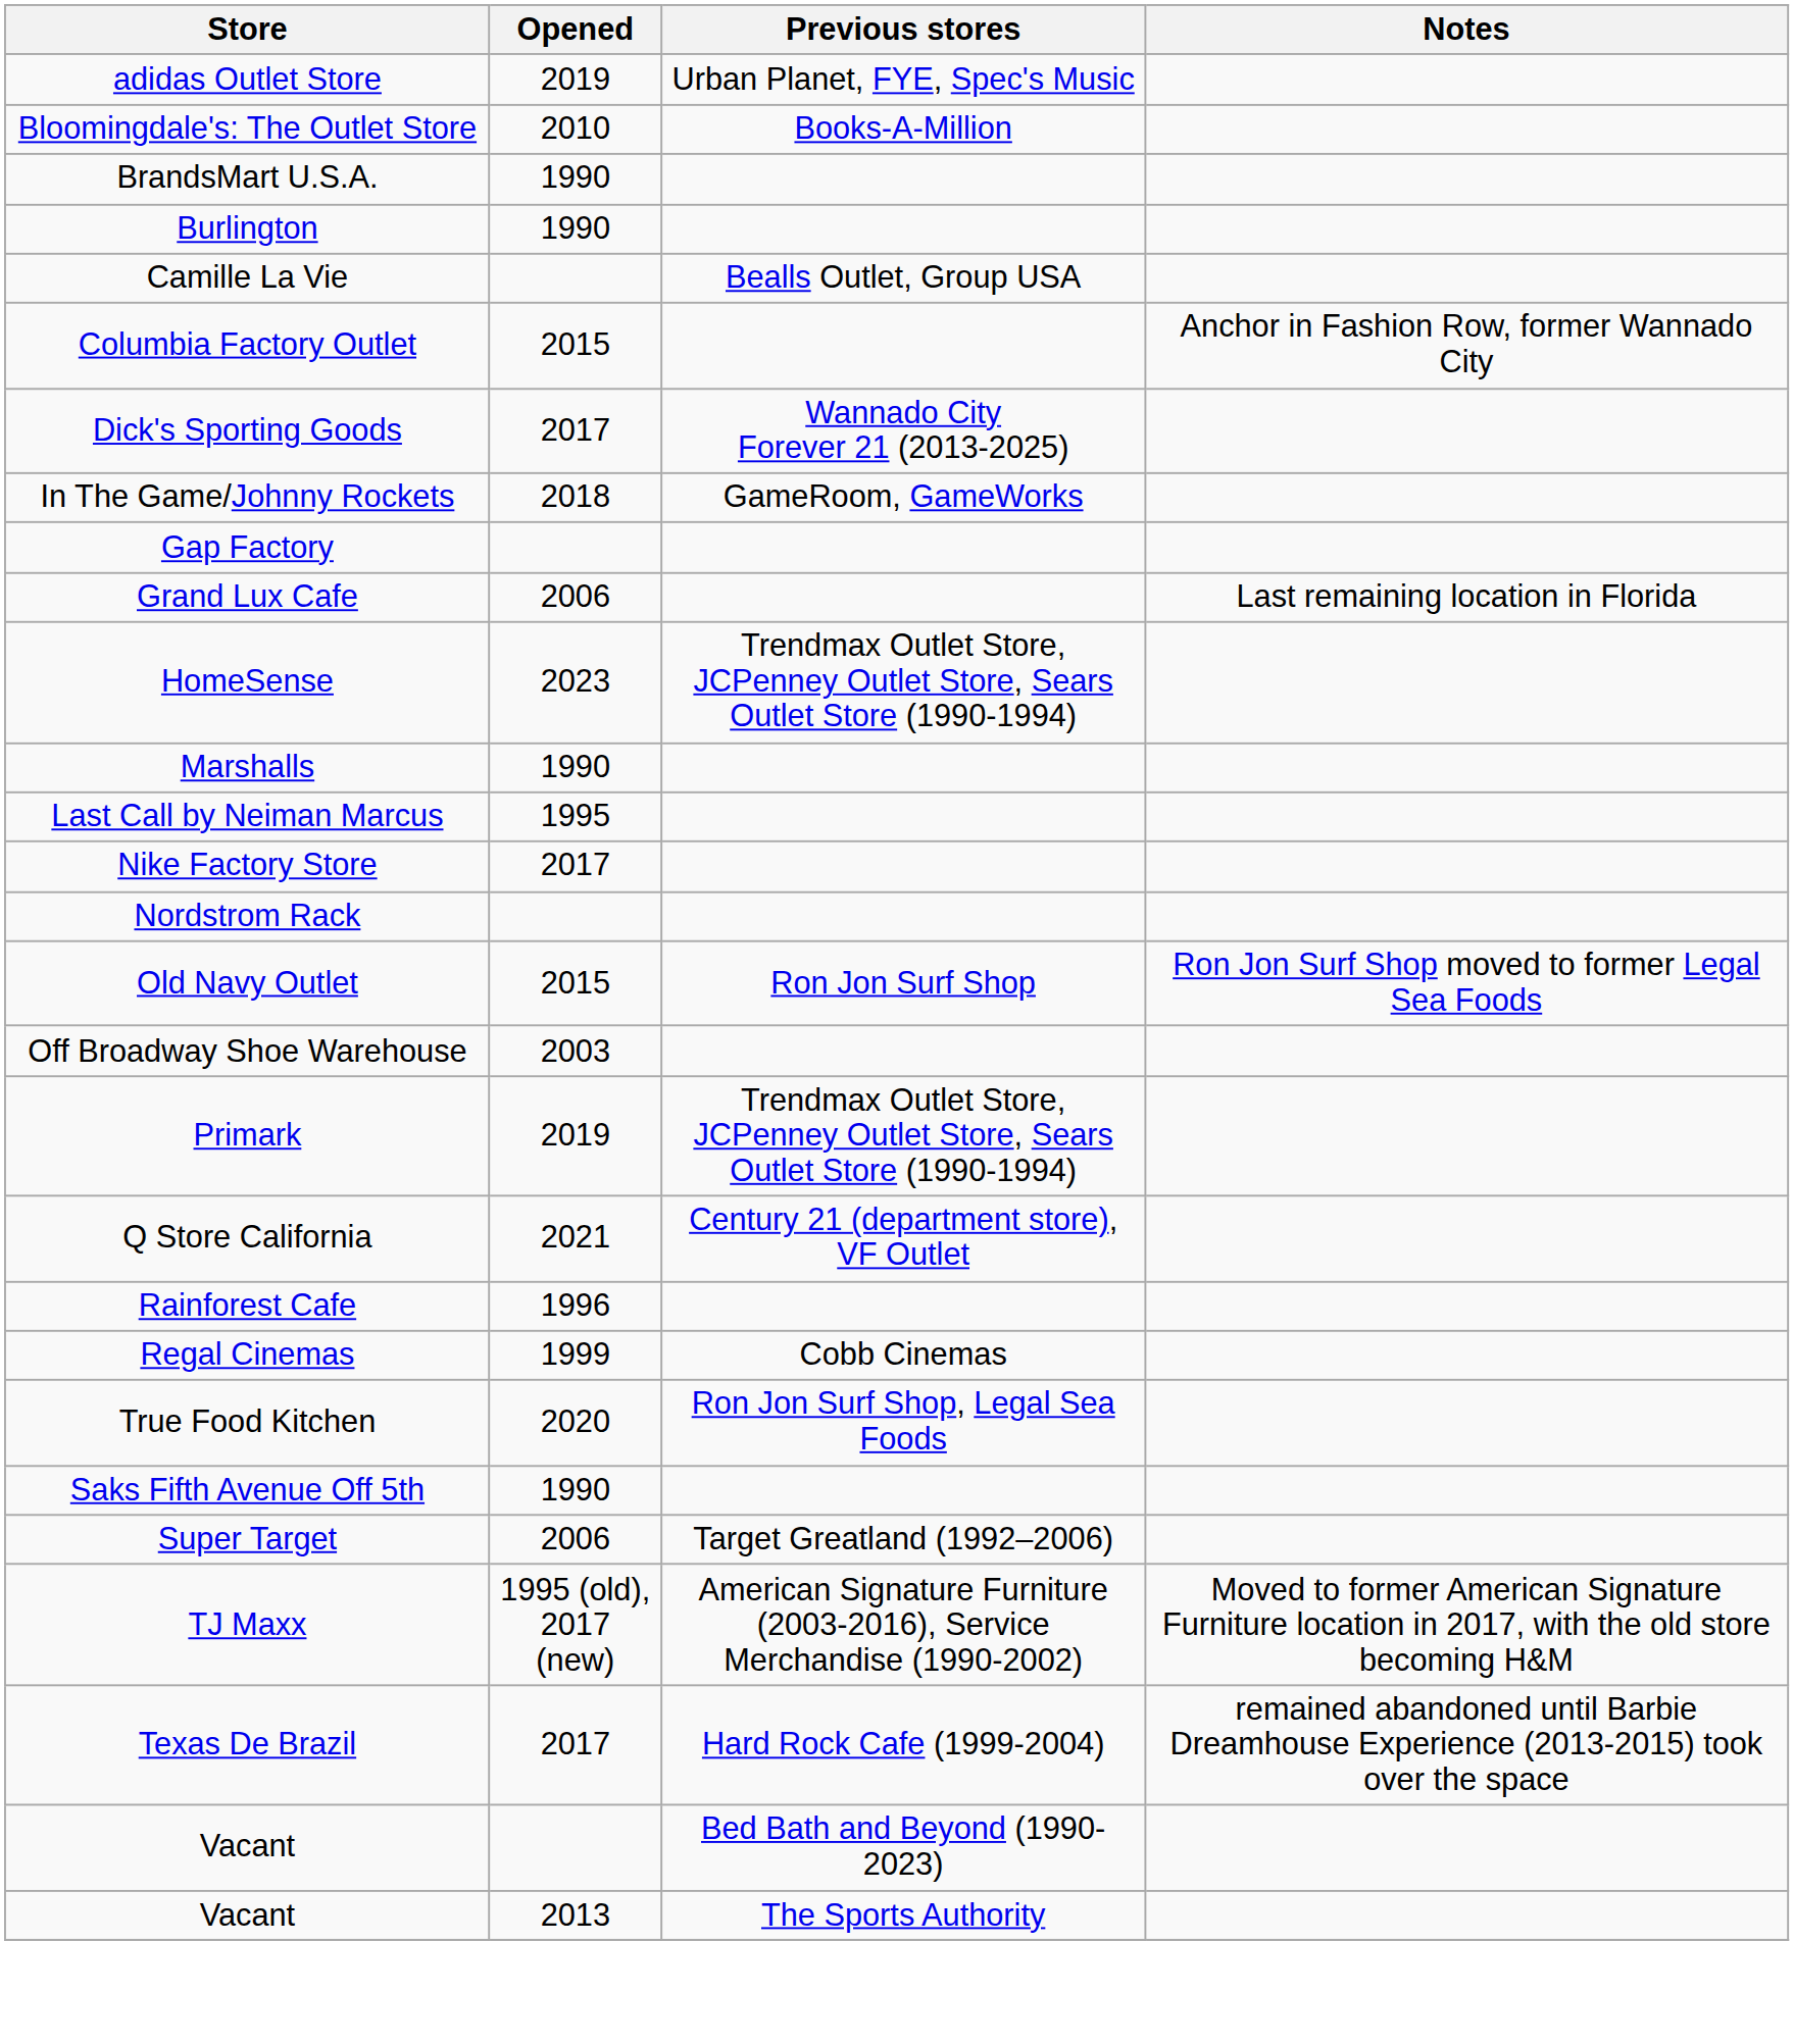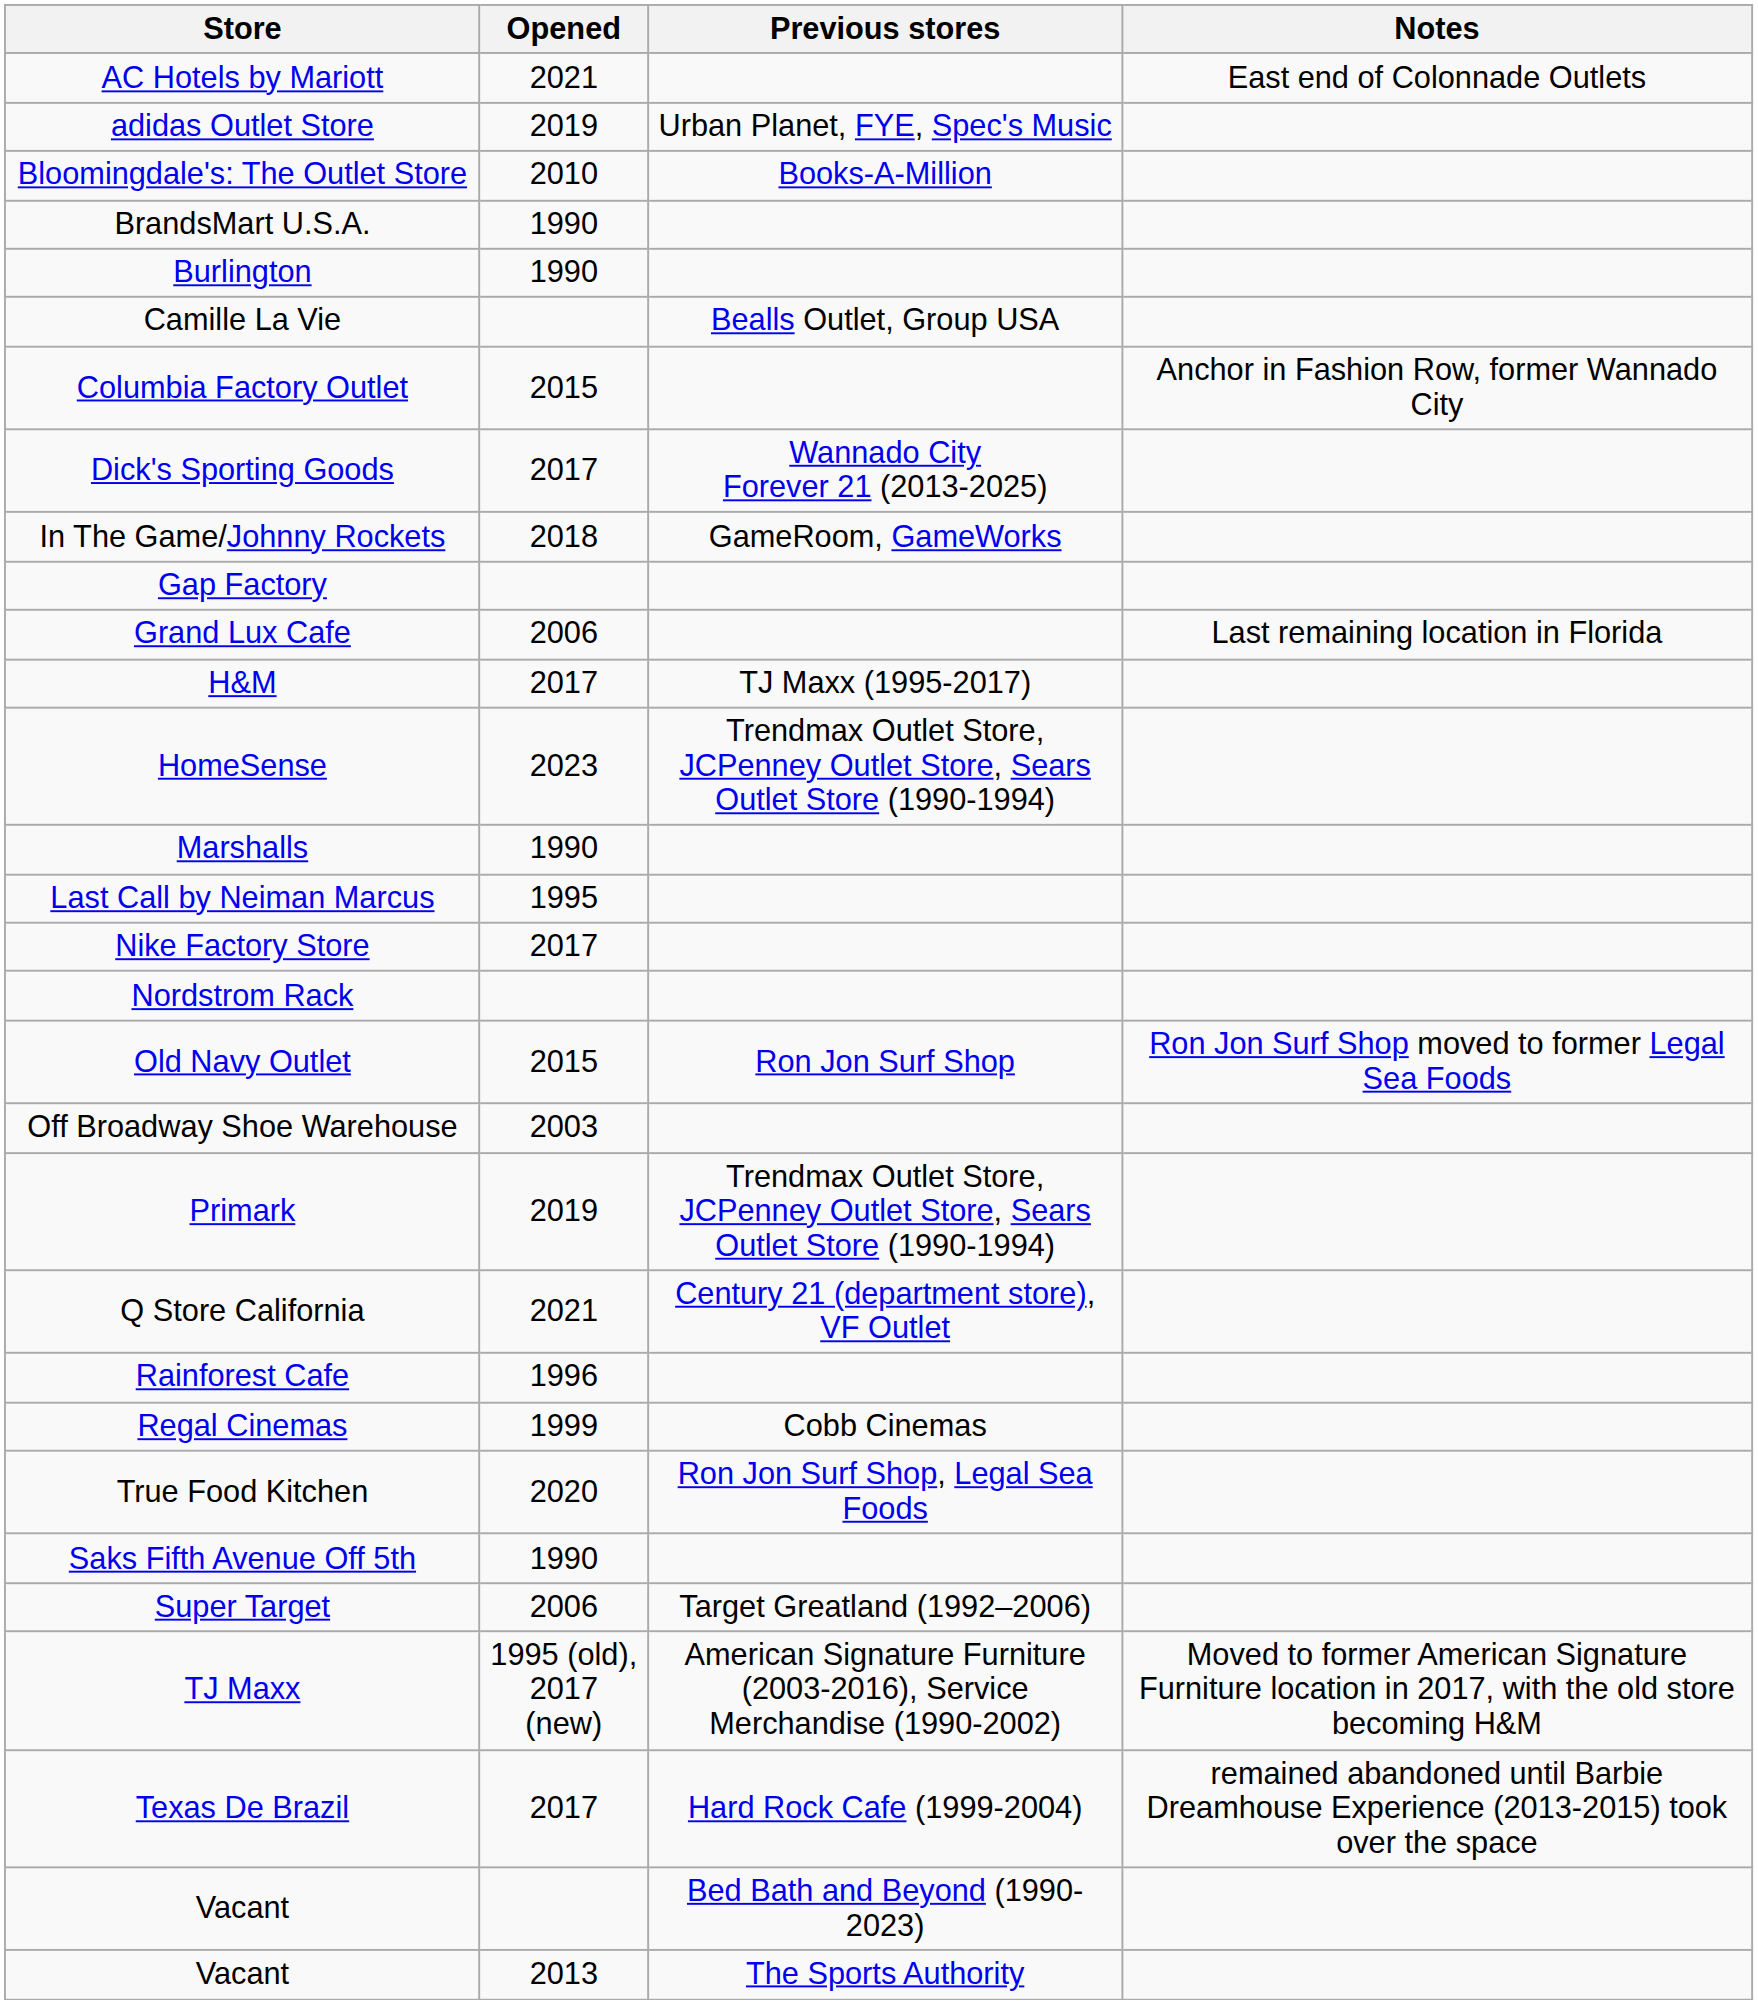+ row: AC Hotels by Mariott | 2021 | East end of Colonnade Outlets
+ row: H&M | 2017 | TJ Maxx (1995-2017)
